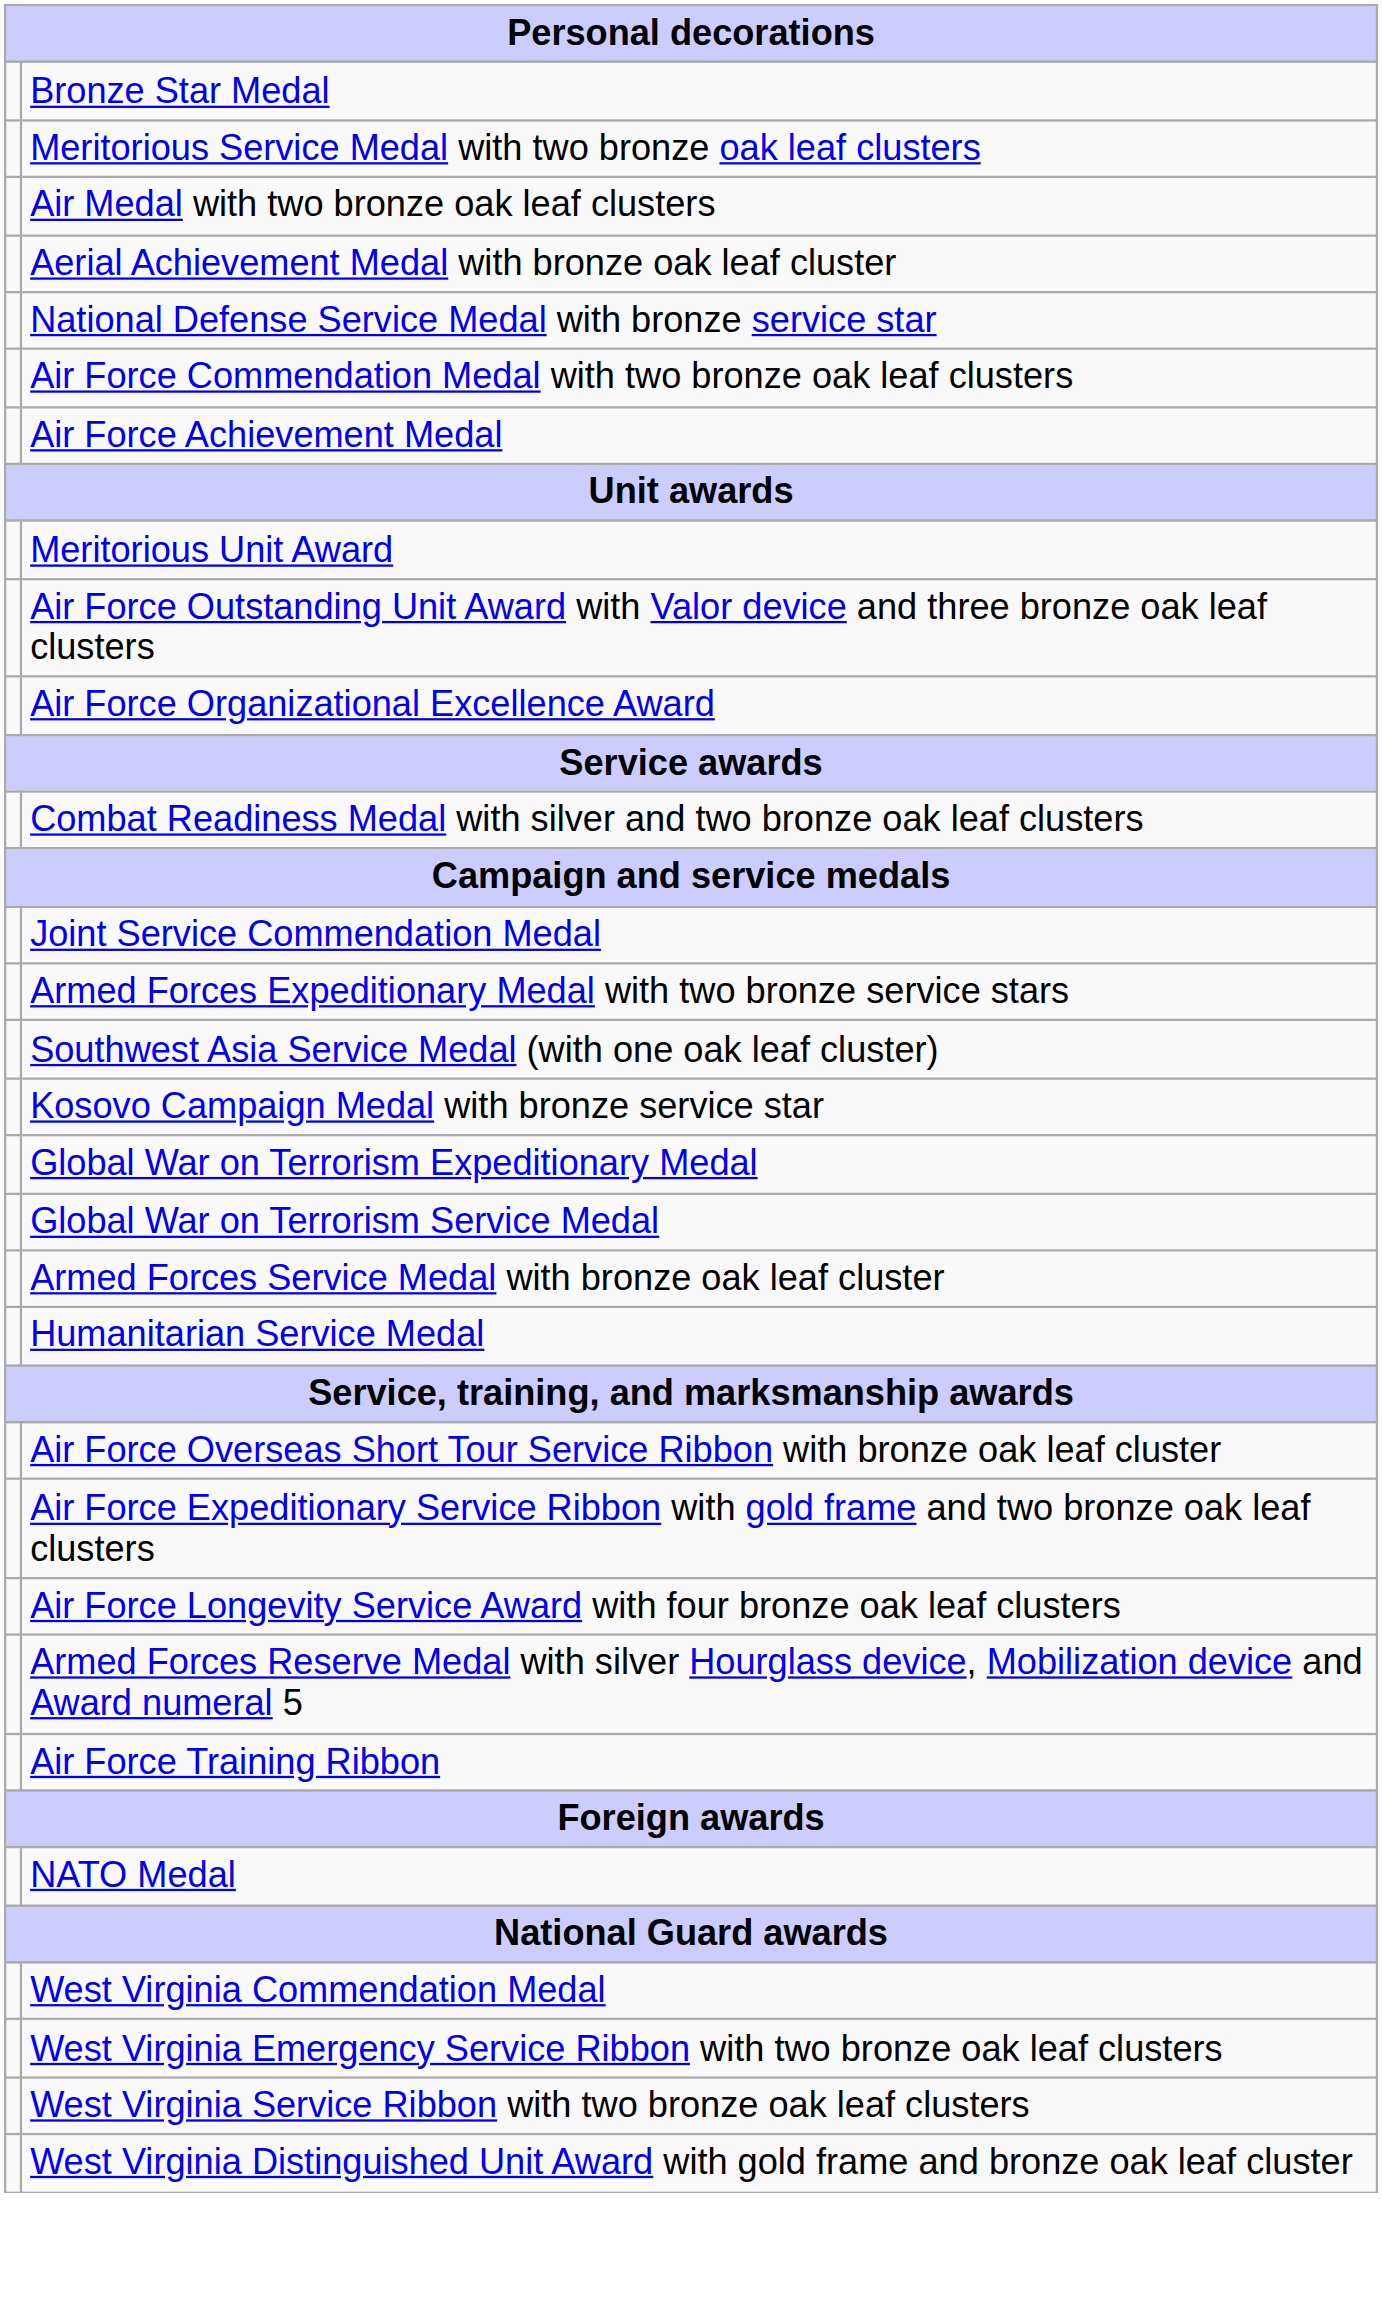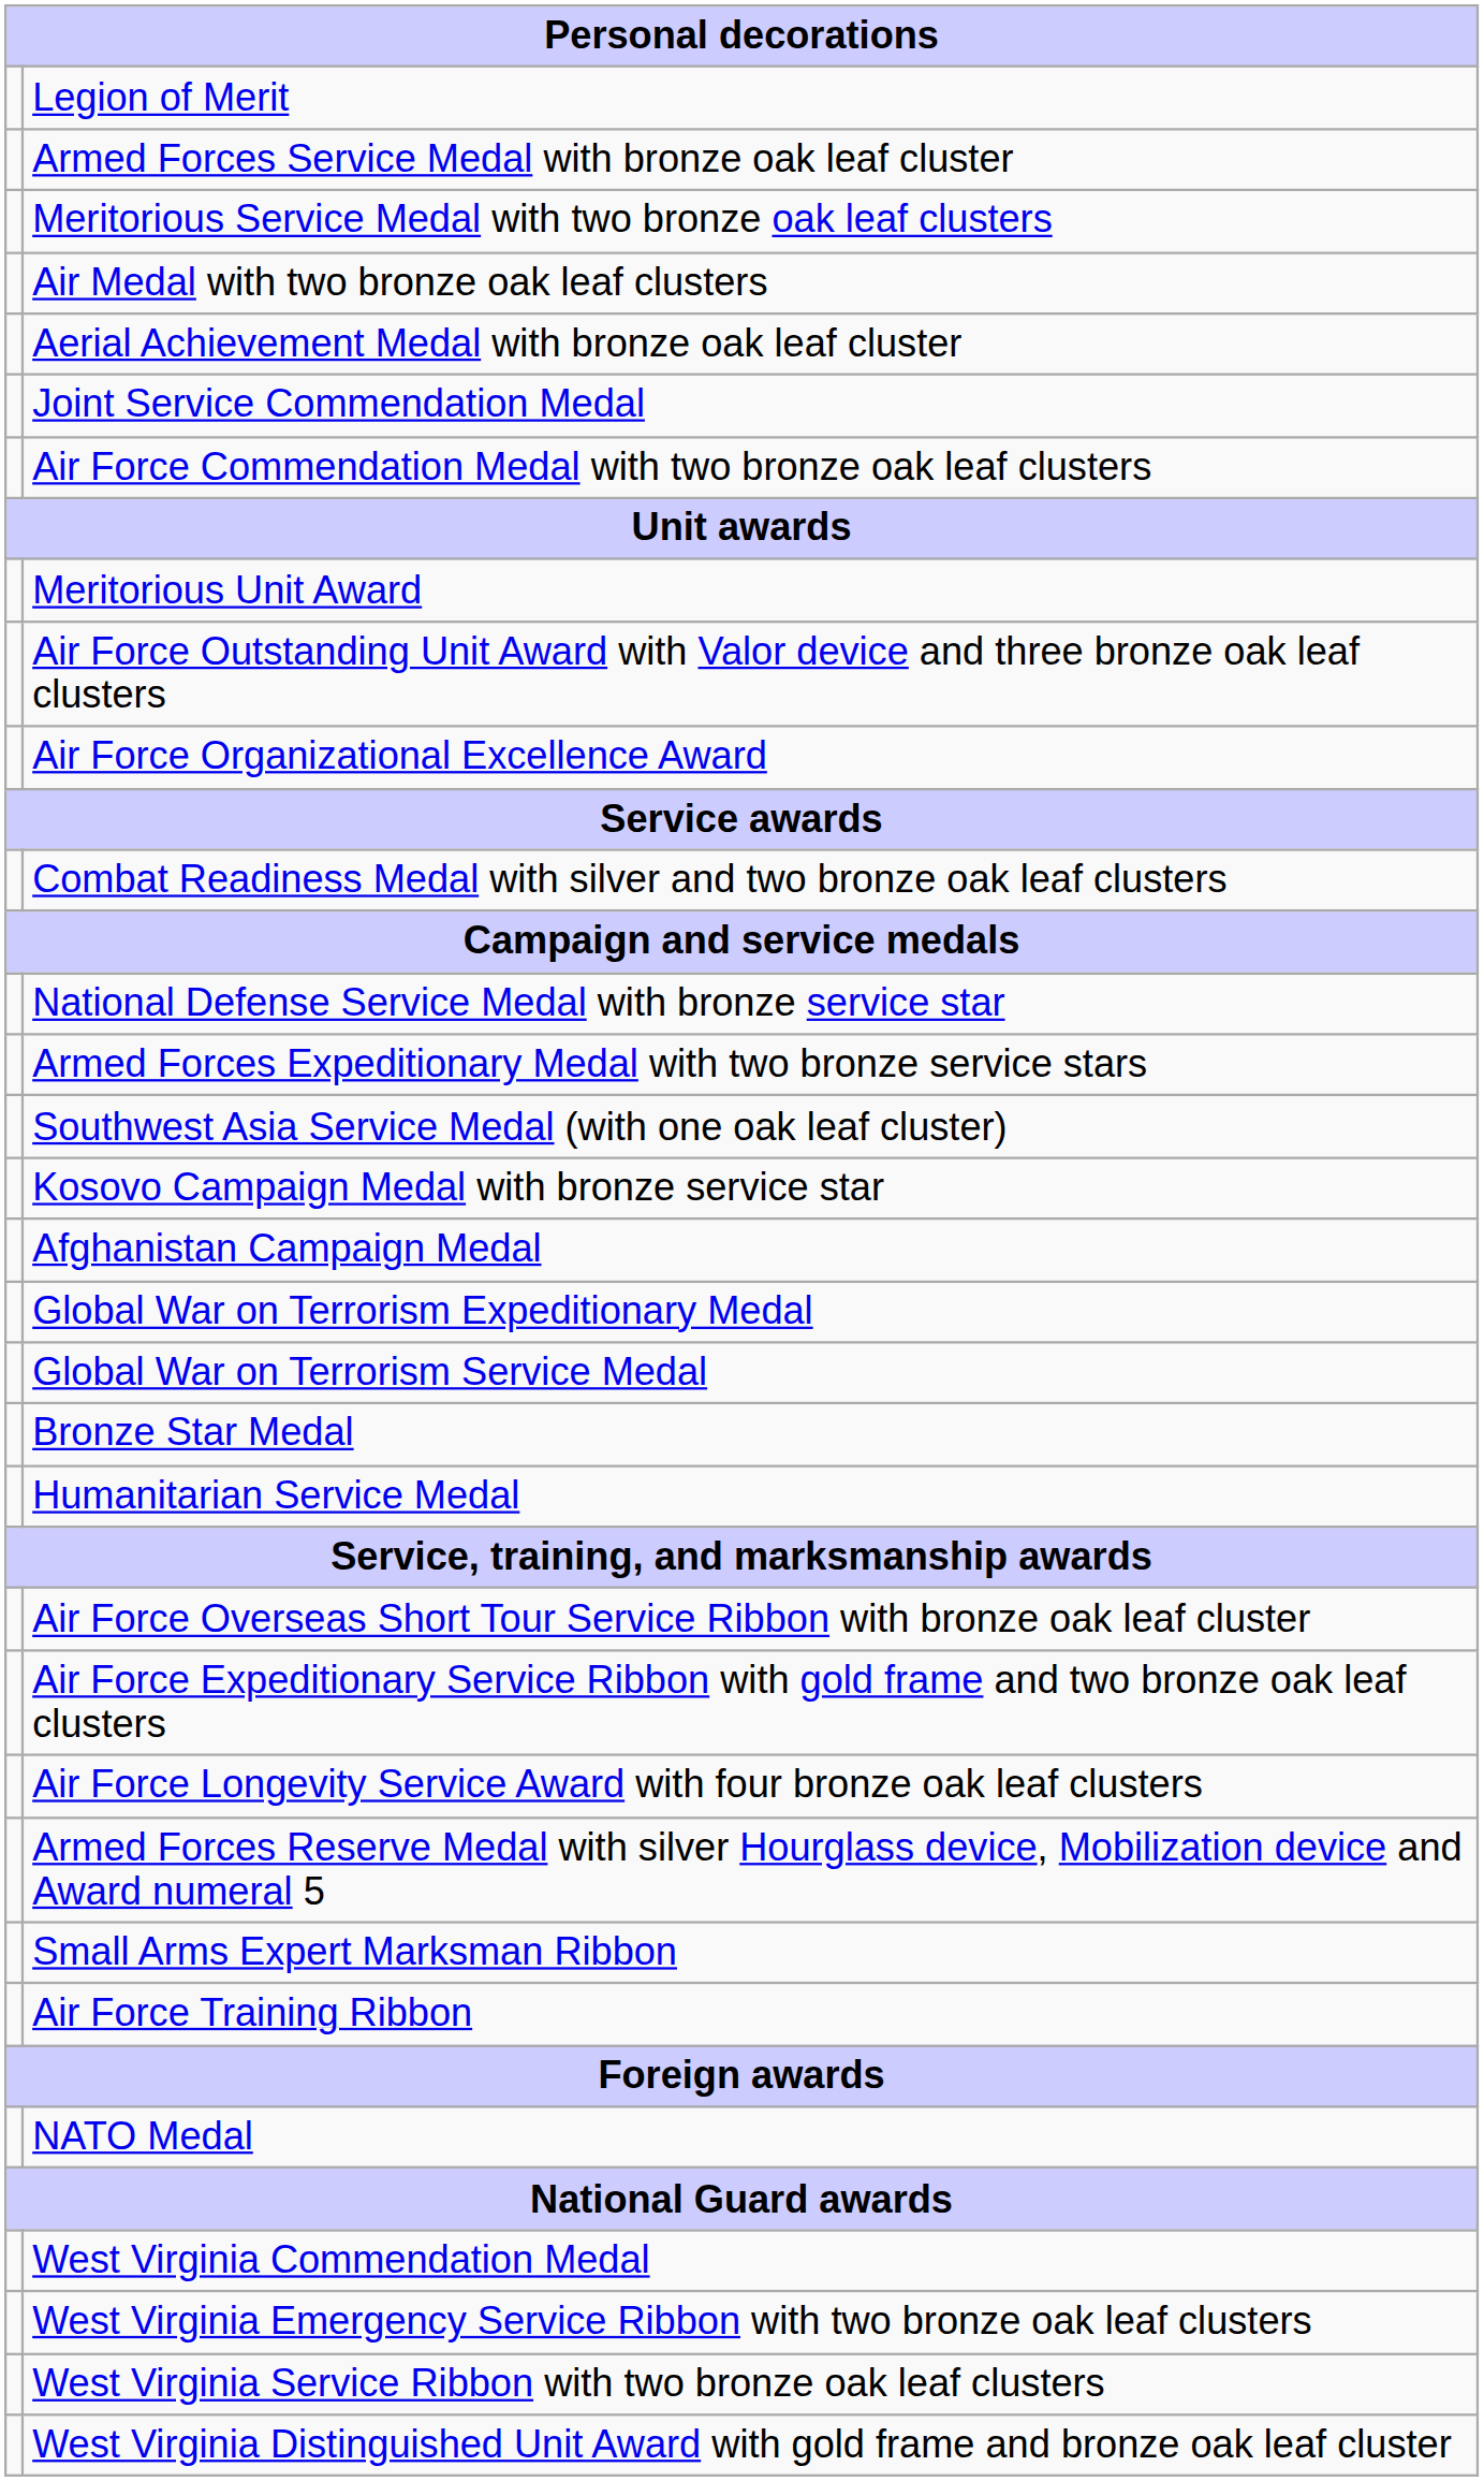+ row: Legion of Merit
rows swapped: Bronze Star Medal <-> Armed Forces Service Medal with bronze oak leaf cluster
rows swapped: Joint Service Commendation Medal <-> National Defense Service Medal with bronze service star
- row: Air Force Achievement Medal
+ row: Afghanistan Campaign Medal
+ row: Small Arms Expert Marksman Ribbon
